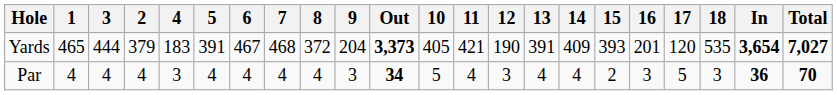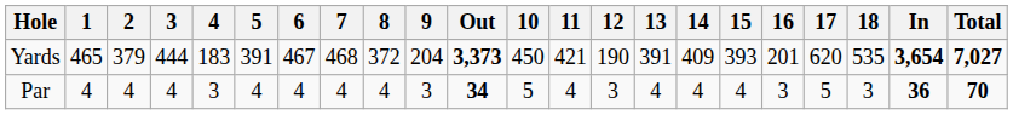columns swapped: 2 <-> 3
Yards | 10: 405 -> 450
Yards | 17: 120 -> 620
Par | 15: 2 -> 4
